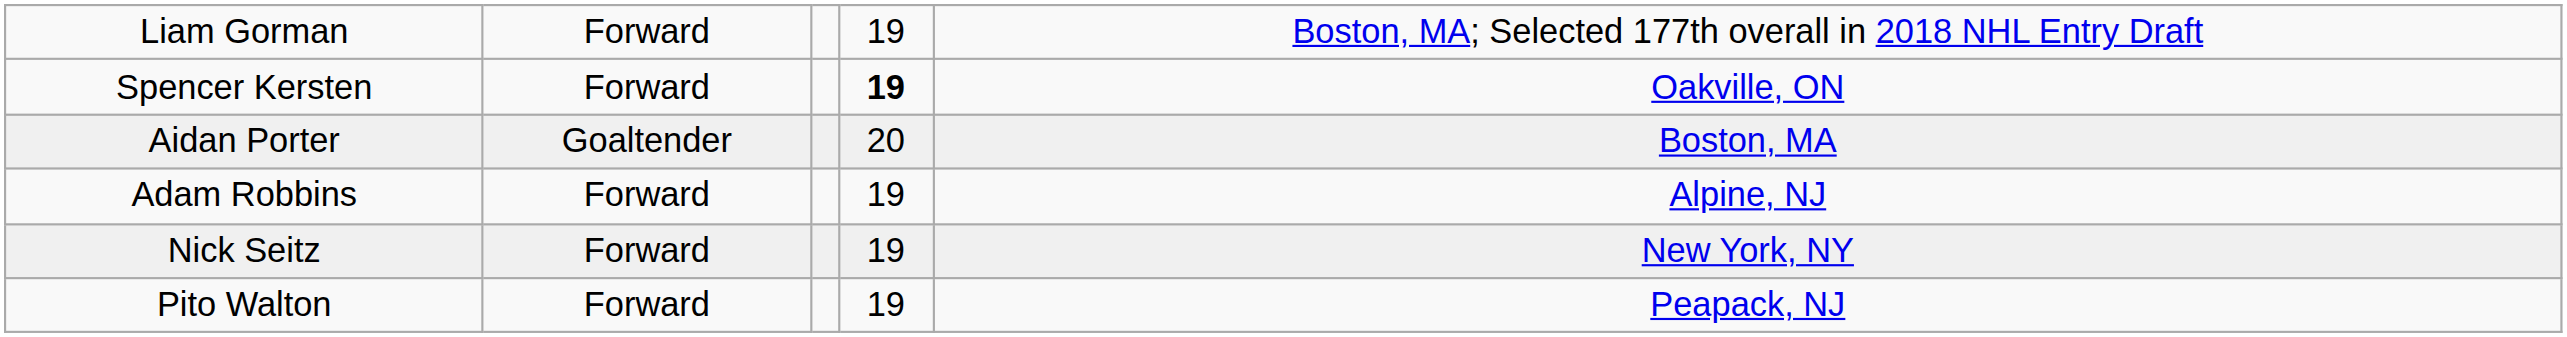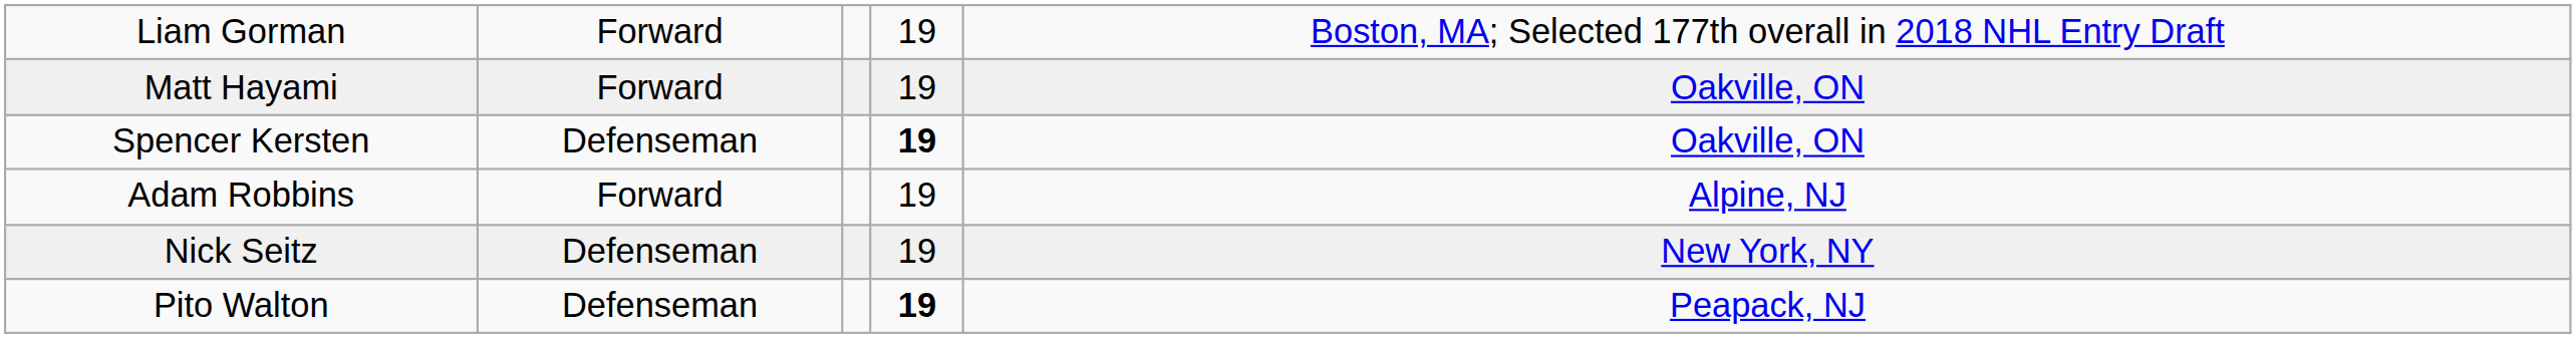+ row: Matt Hayami | Forward | 19 | Oakville, ON
Spencer Kersten | column 2: Forward -> Defenseman
- row: Aidan Porter | Goaltender | 20 | Boston, MA
Nick Seitz | column 2: Forward -> Defenseman
Pito Walton | column 2: Forward -> Defenseman
Pito Walton | column 4: normal -> bold
